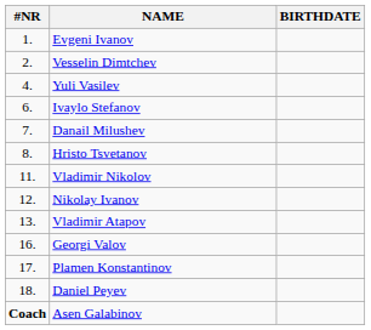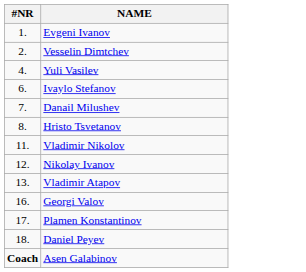- column: BIRTHDATE
